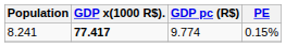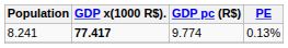8.241 | PE: 0.15% -> 0.13%
